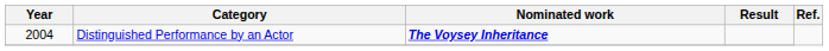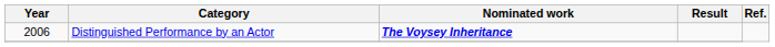Distinguished Performance by an Actor | Year: 2004 -> 2006
